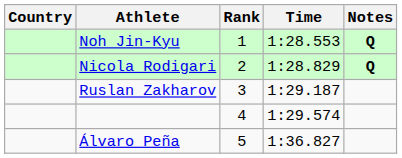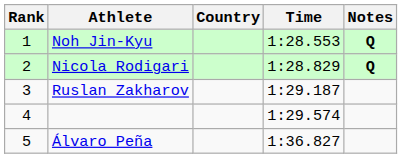columns swapped: Rank <-> Country
